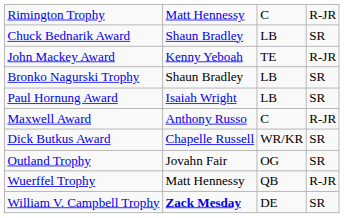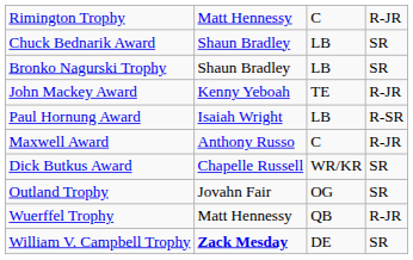rows swapped: John Mackey Award <-> Bronko Nagurski Trophy
Paul Hornung Award | column 4: SR -> R-SR
